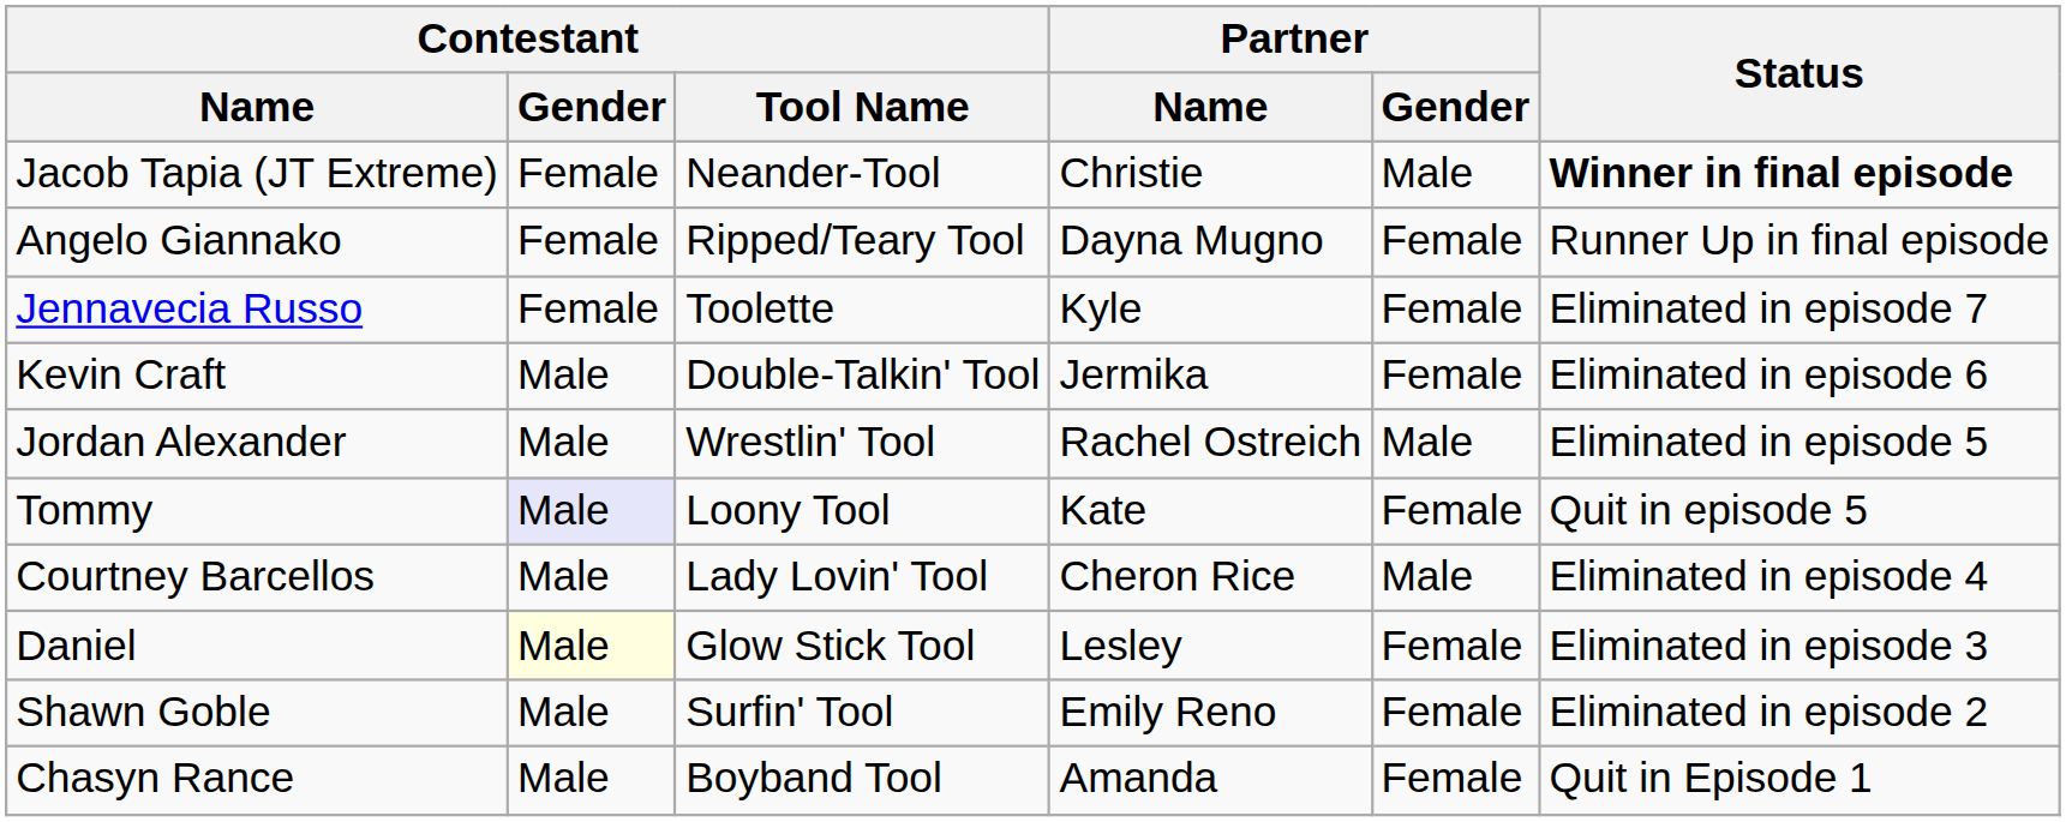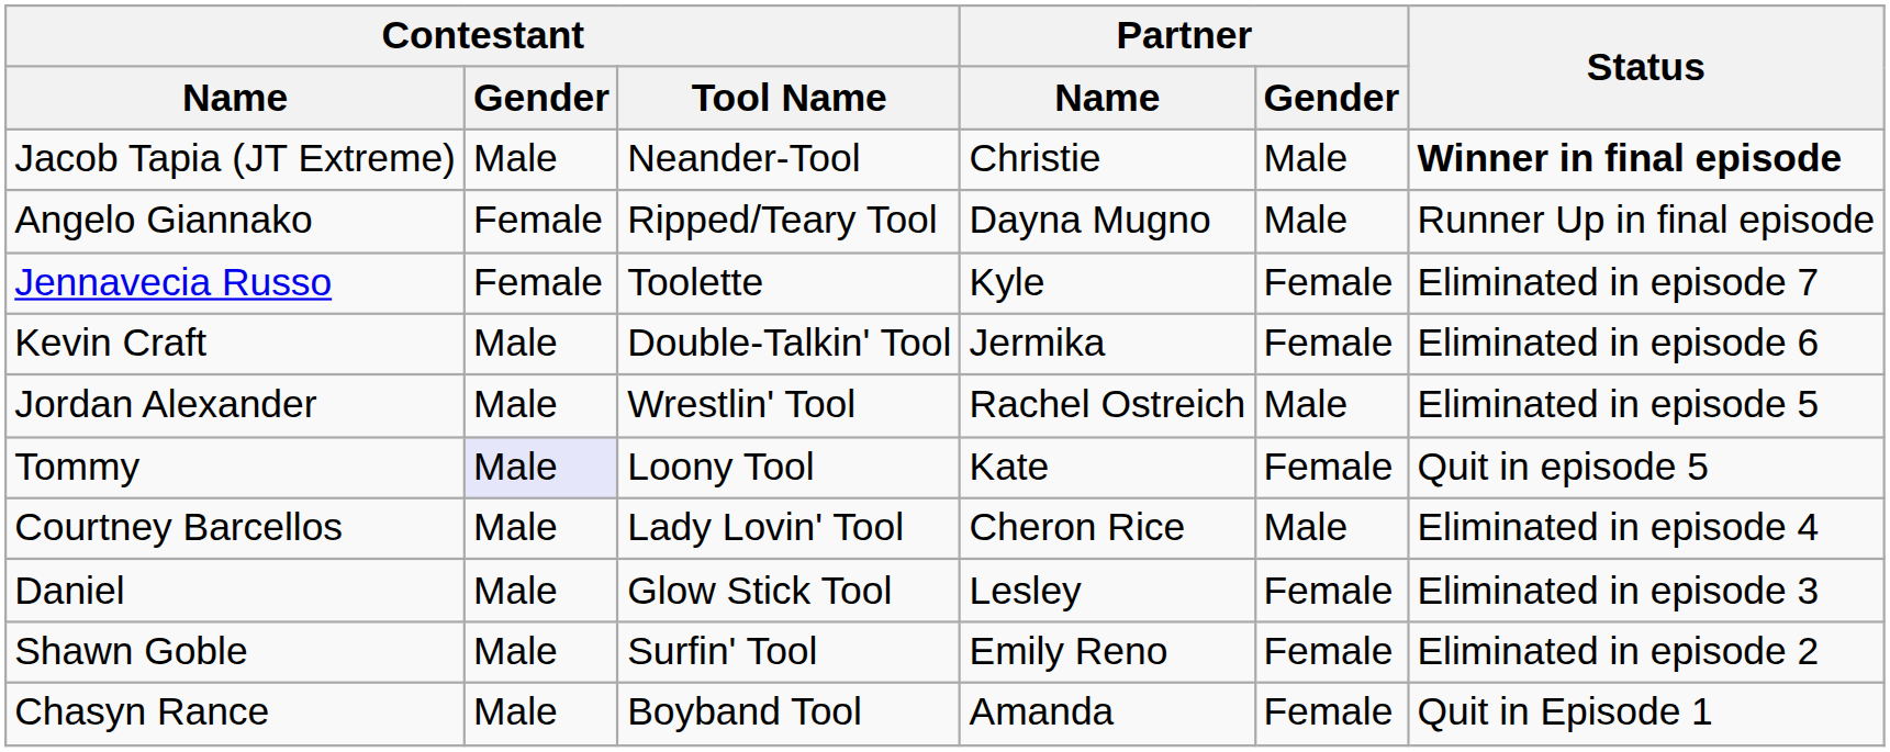Jacob Tapia (JT Extreme) | Contestant / Gender: Female -> Male
Angelo Giannako | Partner / Gender: Female -> Male
Daniel | Contestant / Gender: lightyellow background -> no background
